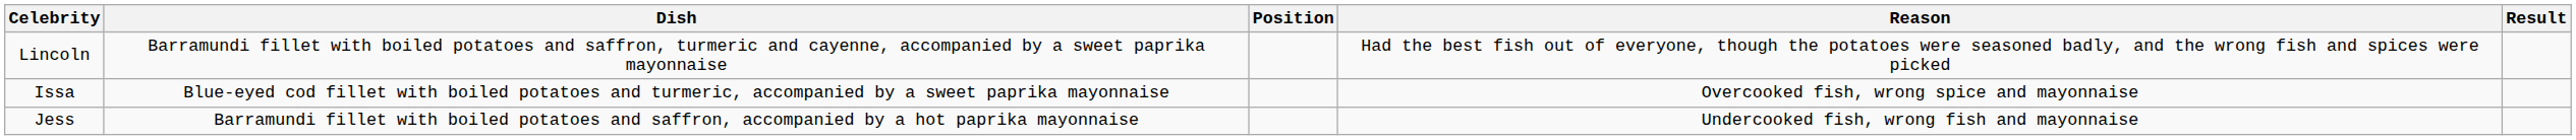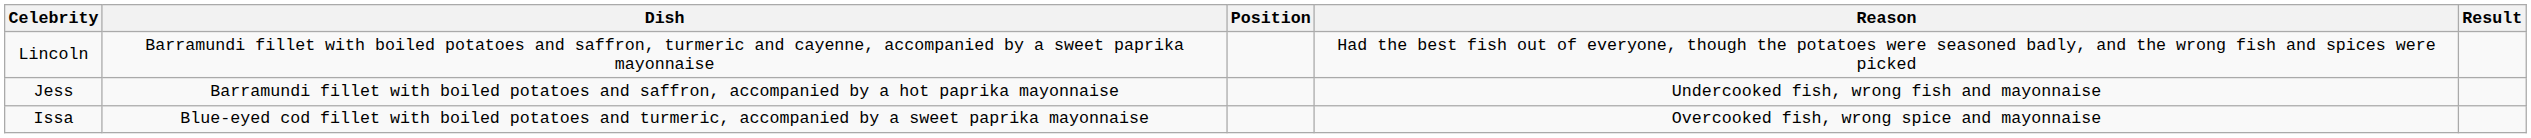rows swapped: Issa <-> Jess
